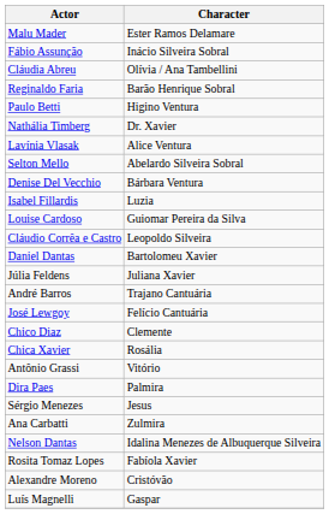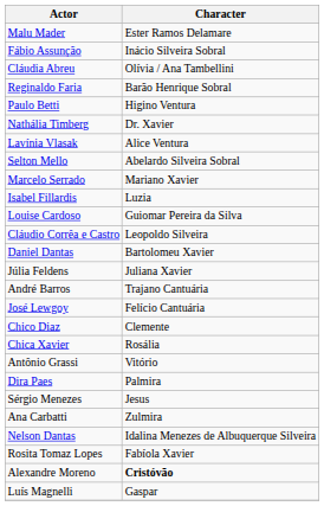- row: Denise Del Vecchio | Bárbara Ventura
+ row: Marcelo Serrado | Mariano Xavier
Alexandre Moreno | Character: normal -> bold
